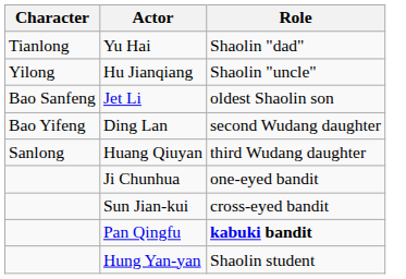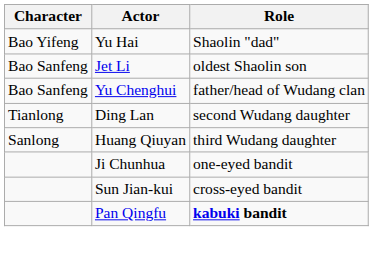Yu Hai | Character: Tianlong -> Bao Yifeng
- row: Yilong | Hu Jianqiang | Shaolin "uncle"
+ row: Bao Sanfeng | Yu Chenghui | father/head of Wudang clan
Ding Lan | Character: Bao Yifeng -> Tianlong
- row: Hung Yan-yan | Shaolin student
